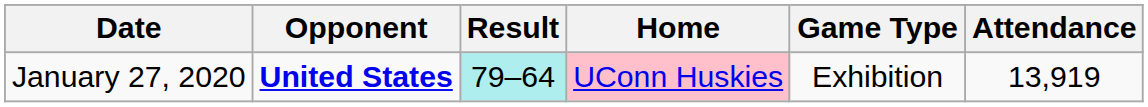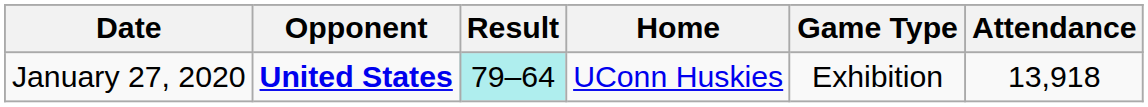January 27, 2020 | Home: pink background -> no background
January 27, 2020 | Attendance: 13,919 -> 13,918
